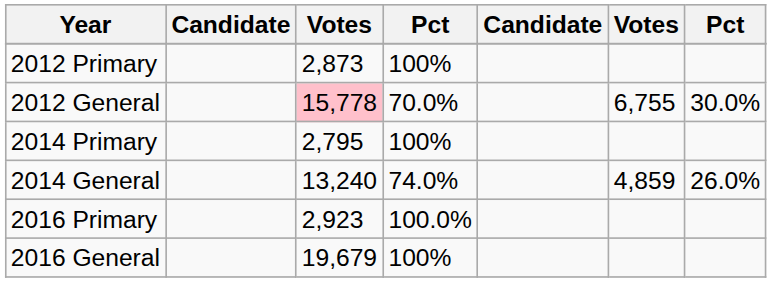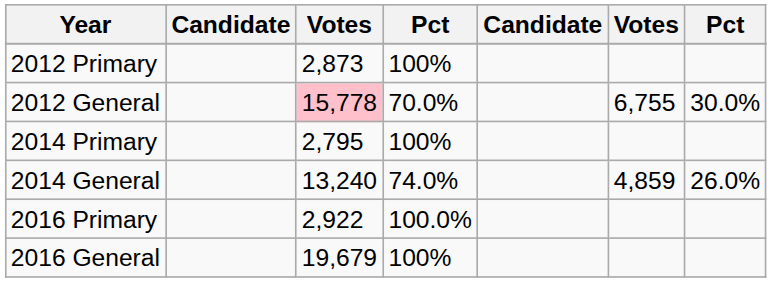2016 Primary | column 3: 2,923 -> 2,922
